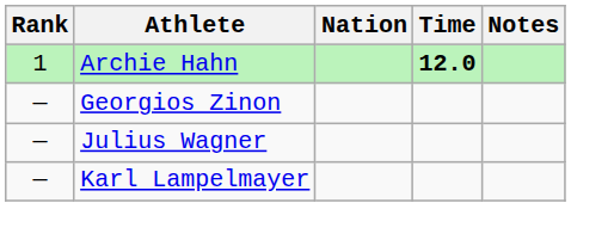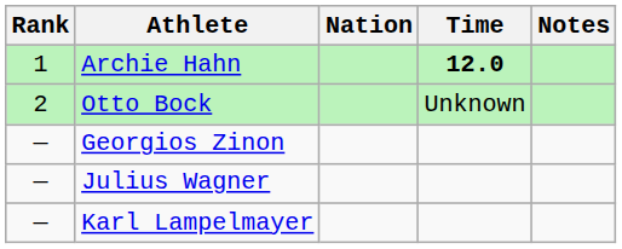+ row: 2 | Otto Bock | Unknown
